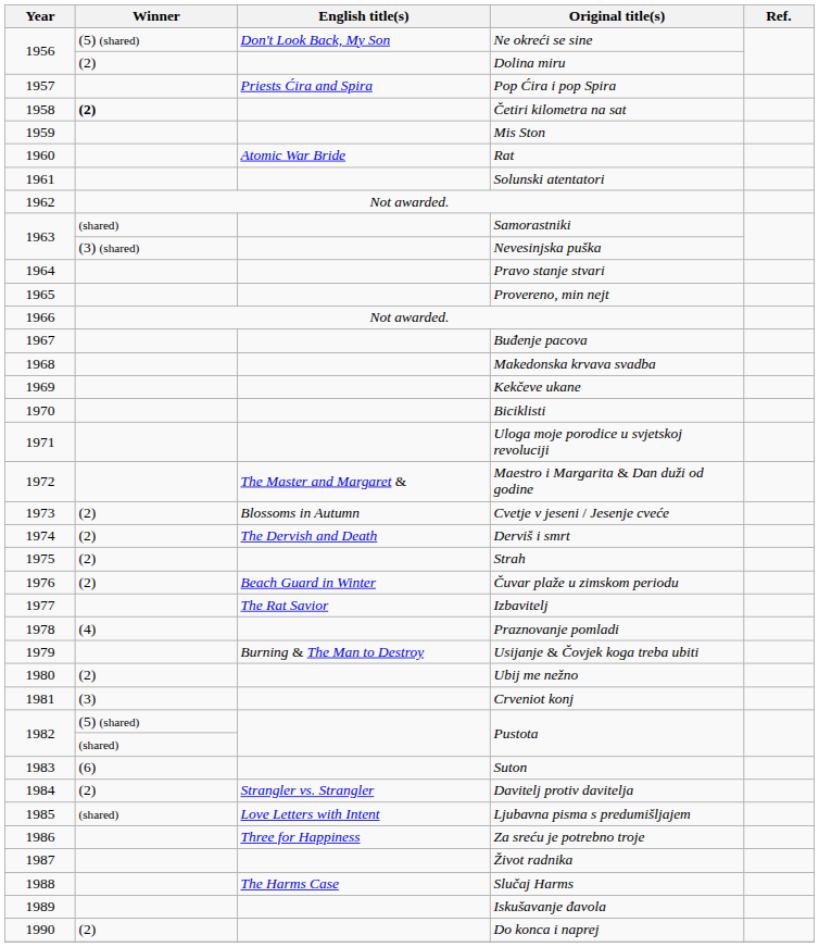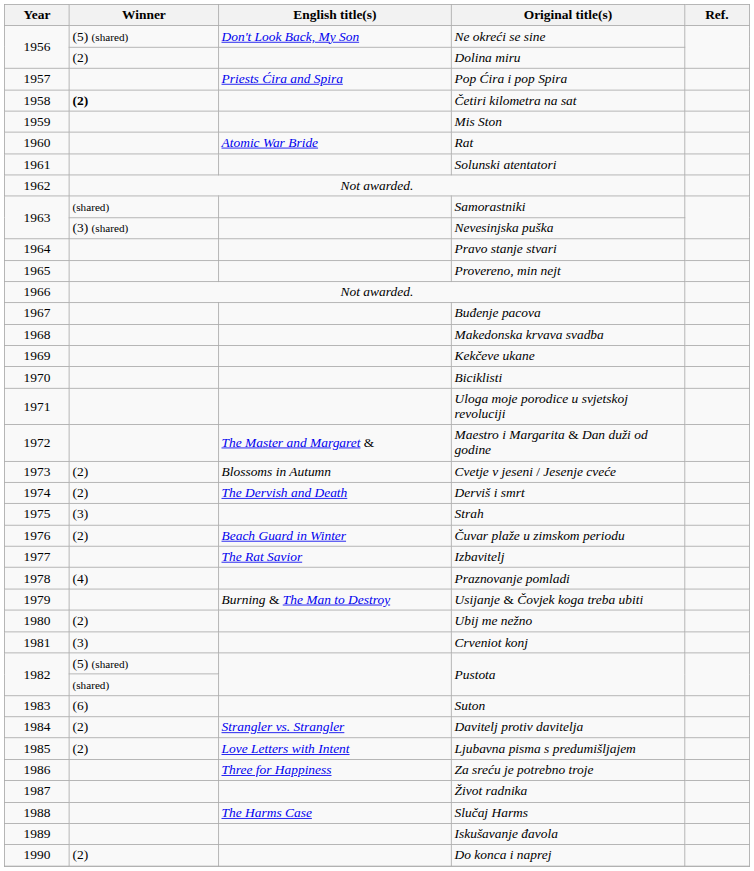Strah | Winner: (2) -> (3)
Ljubavna pisma s predumišljajem | Winner: (shared) -> (2)
